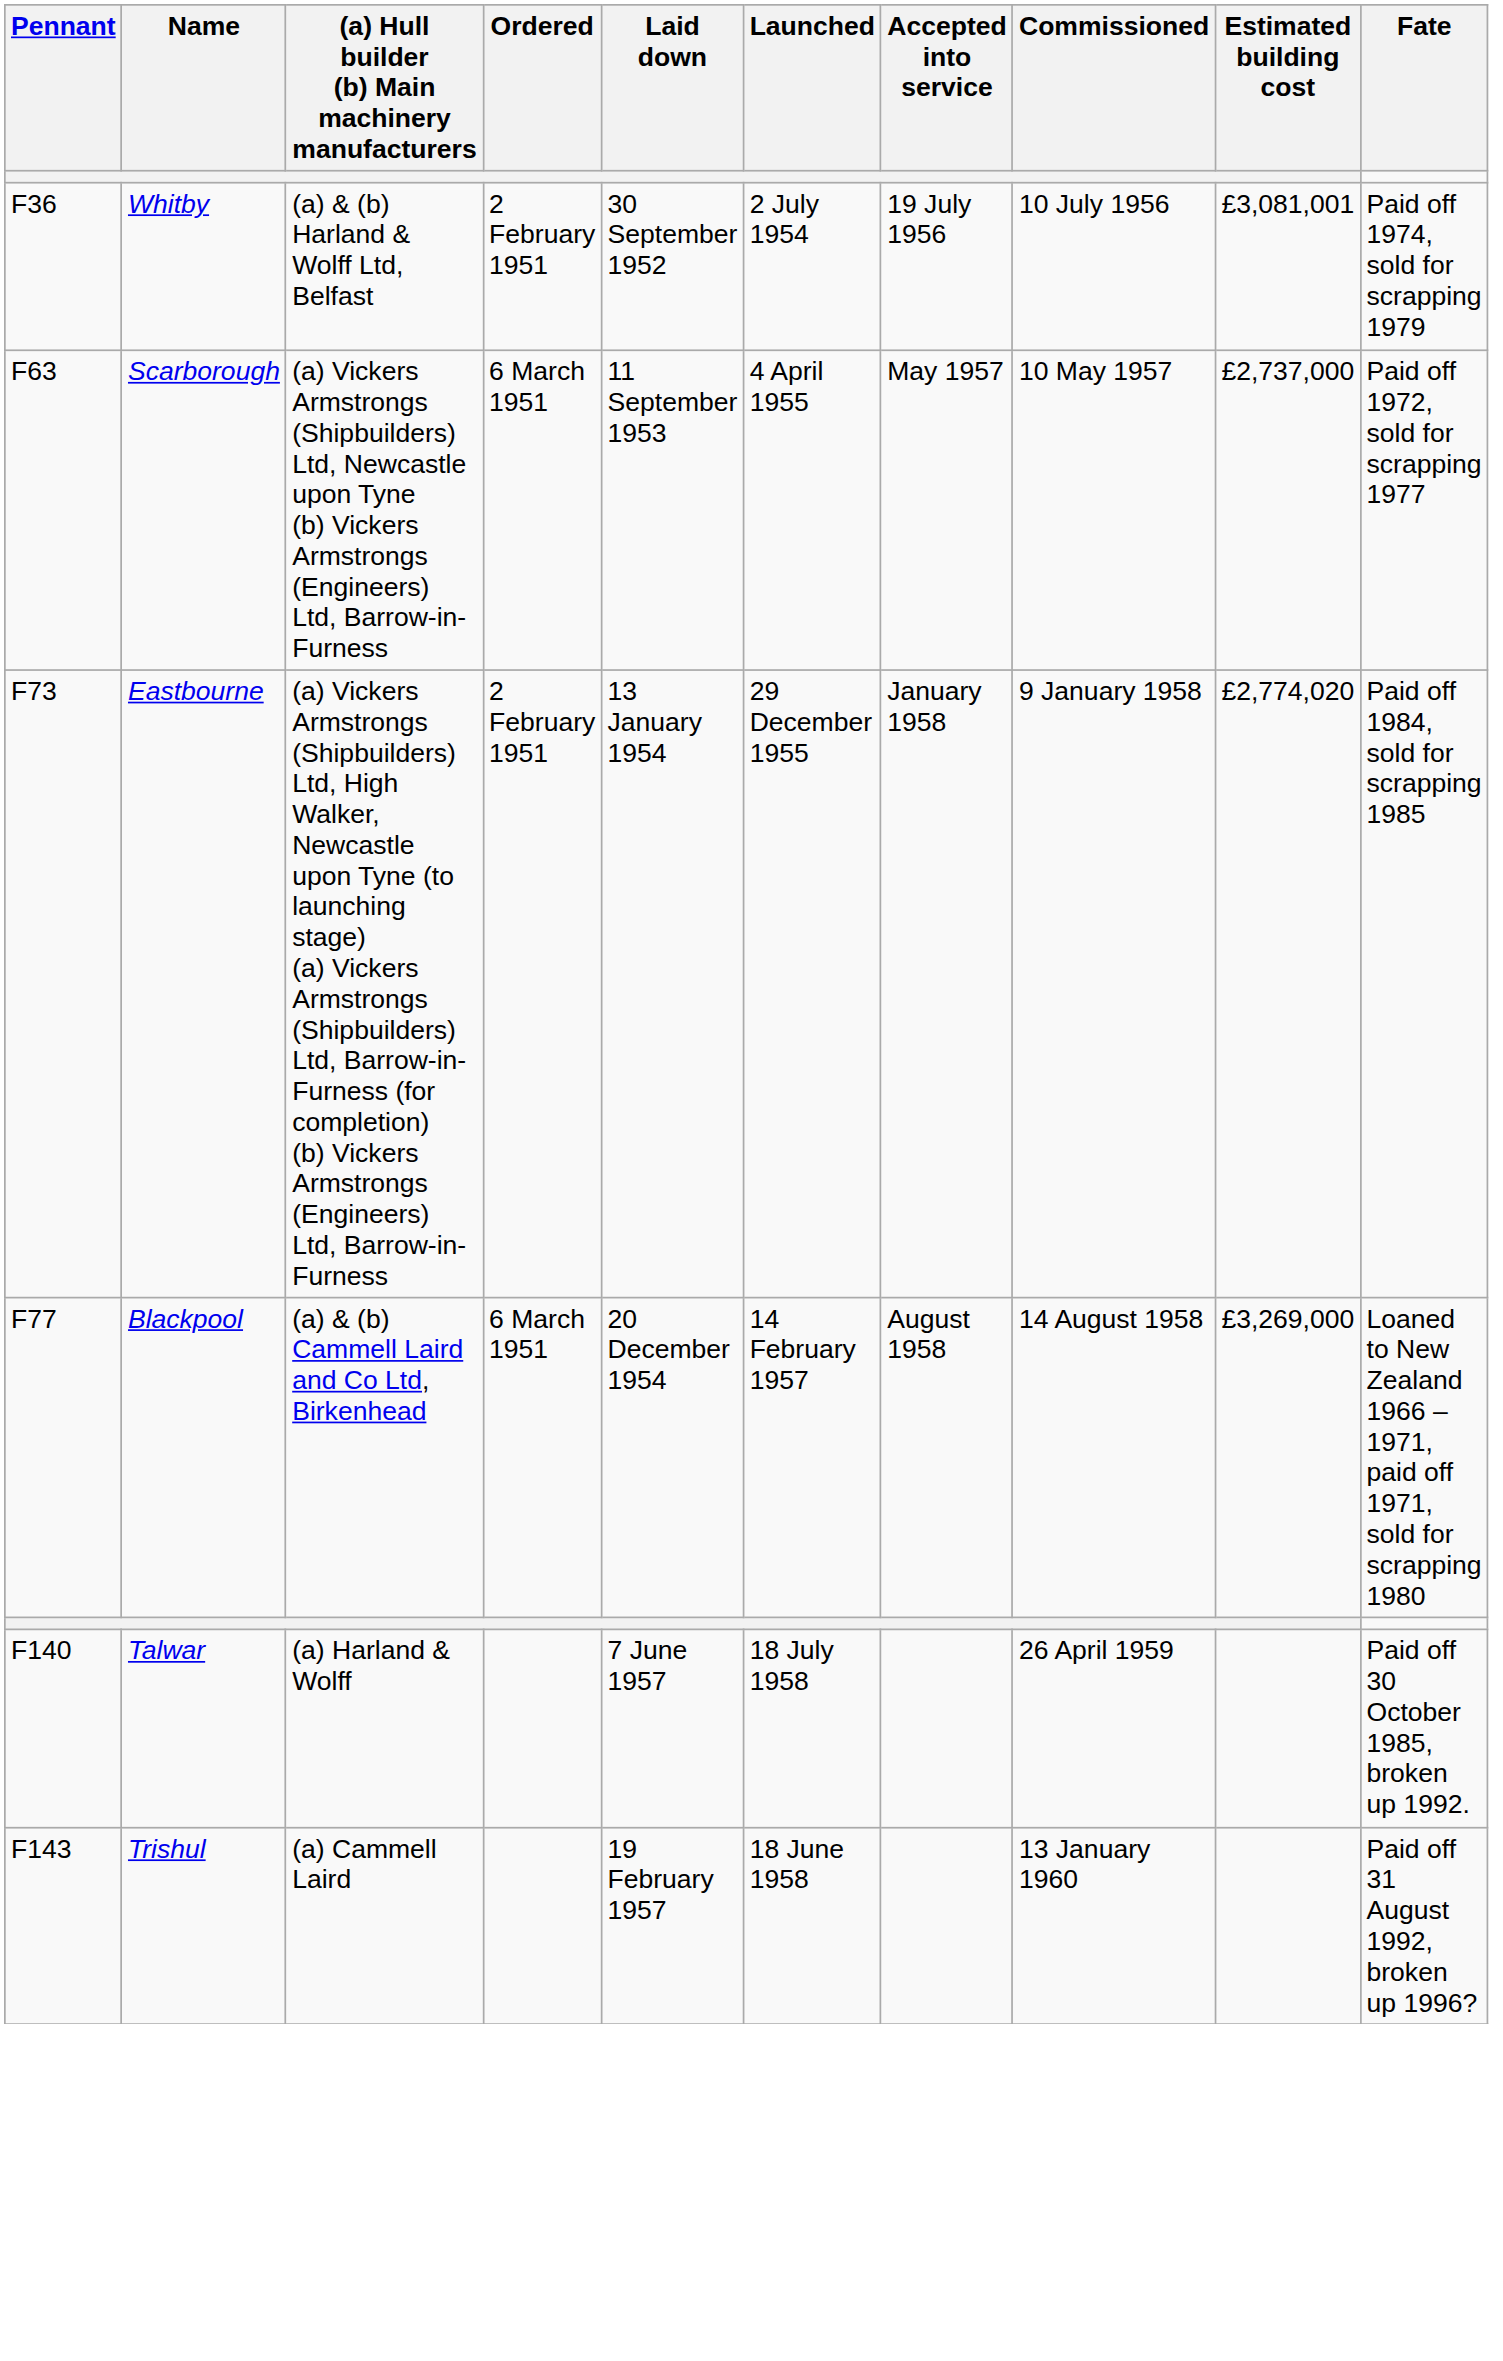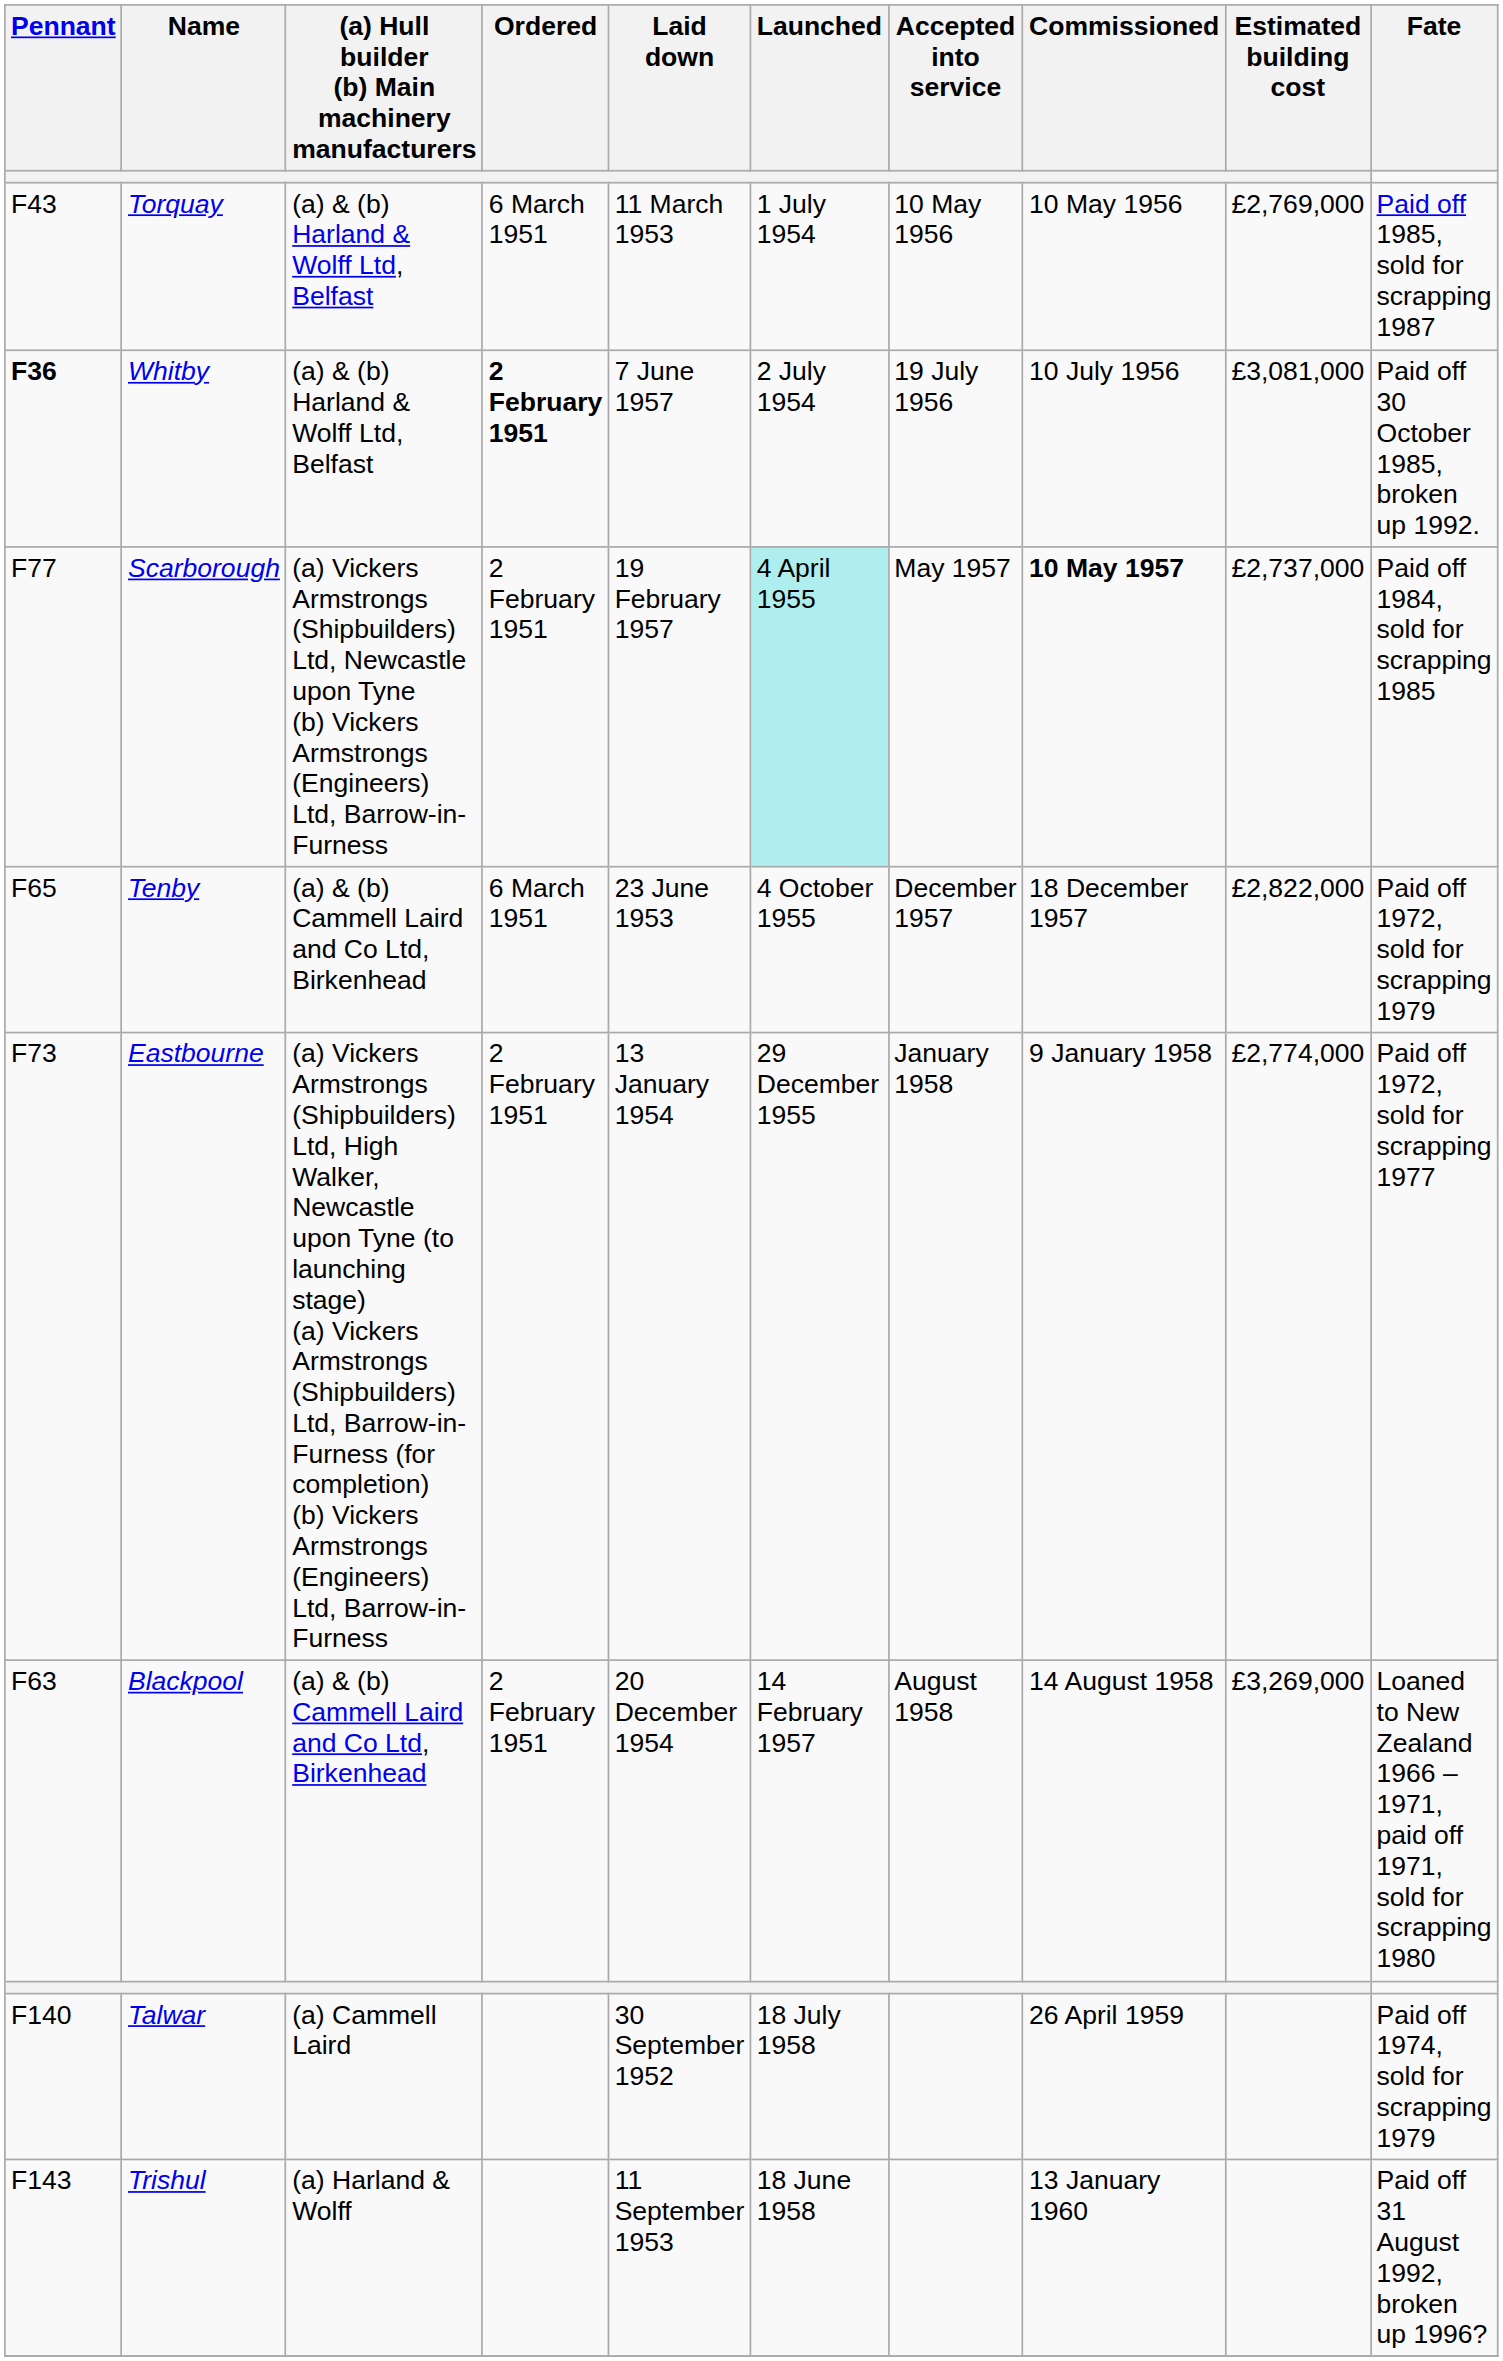+ row: F43 | Torquay | (a) & (b) Harland & Wolff Ltd, Belfast | 6 March 1951 | 11 March 1953 | 1 July 1954 | 10 May 1956 | 10 May 1956 | £2,769,000 | Paid off 1985, sold for scrapping 1987
Whitby | Pennant: normal -> bold
Whitby | Ordered: normal -> bold
Whitby | Laid down: 30 September 1952 -> 7 June 1957
Whitby | Estimated building cost: £3,081,001 -> £3,081,000
Whitby | Fate: Paid off 1974, sold for scrapping 1979 -> Paid off 30 October 1985, broken up 1992.
Scarborough | Pennant: F63 -> F77
Scarborough | Ordered: 6 March 1951 -> 2 February 1951
Scarborough | Laid down: 11 September 1953 -> 19 February 1957
Scarborough | Launched: no background -> paleturquoise background
Scarborough | Commissioned: normal -> bold
Scarborough | Fate: Paid off 1972, sold for scrapping 1977 -> Paid off 1984, sold for scrapping 1985
+ row: F65 | Tenby | (a) & (b) Cammell Laird and Co Ltd, Birkenhead | 6 March 1951 | 23 June 1953 | 4 October 1955 | December 1957 | 18 December 1957 | £2,822,000 | Paid off 1972, sold for scrapping 1979
Eastbourne | Estimated building cost: £2,774,020 -> £2,774,000
Eastbourne | Fate: Paid off 1984, sold for scrapping 1985 -> Paid off 1972, sold for scrapping 1977
Blackpool | Pennant: F77 -> F63
Blackpool | Ordered: 6 March 1951 -> 2 February 1951
Talwar | (a) Hull builder (b) Main machinery manufacturers: (a) Harland & Wolff -> (a) Cammell Laird
Talwar | Laid down: 7 June 1957 -> 30 September 1952
Talwar | Fate: Paid off 30 October 1985, broken up 1992. -> Paid off 1974, sold for scrapping 1979
Trishul | (a) Hull builder (b) Main machinery manufacturers: (a) Cammell Laird -> (a) Harland & Wolff
Trishul | Laid down: 19 February 1957 -> 11 September 1953
